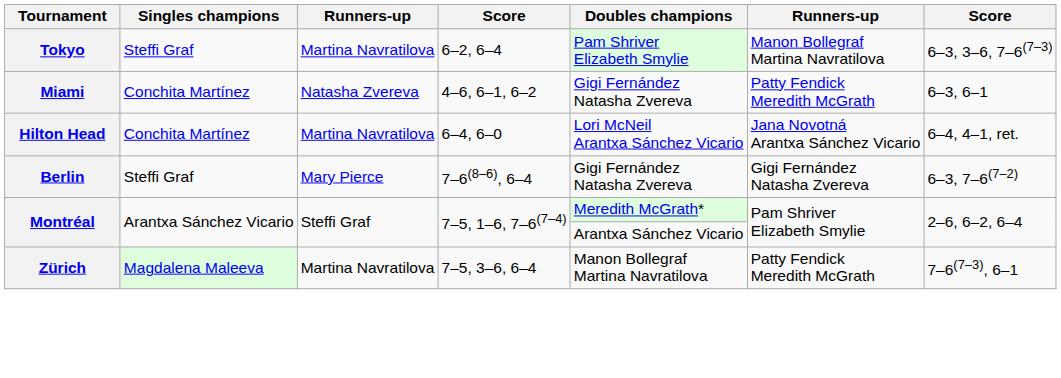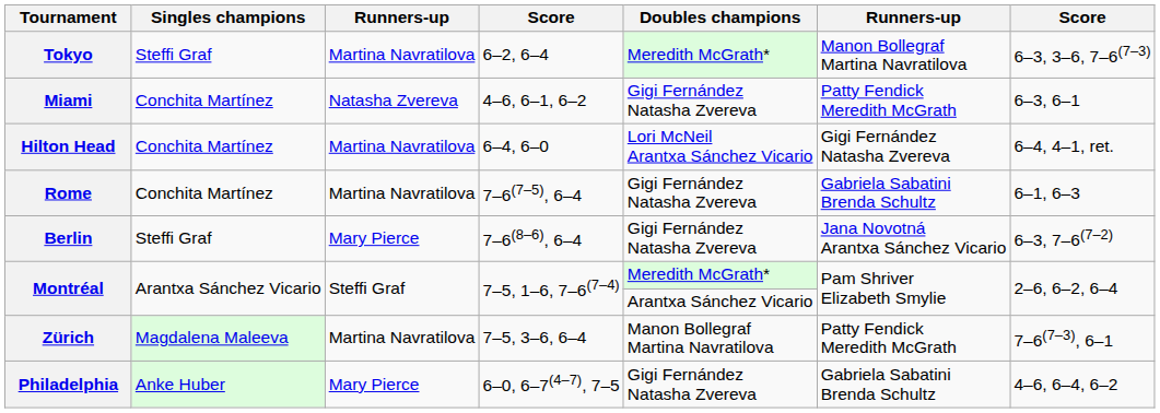Tokyo | Doubles champions: Pam Shriver Elizabeth Smylie -> Meredith McGrath*
Hilton Head | column 6: Jana Novotná Arantxa Sánchez Vicario -> Gigi Fernández Natasha Zvereva
+ row: Rome | Conchita Martínez | Martina Navratilova | 7–6(7–5), 6–4 | Gigi Fernández Natasha Zvereva | Gabriela Sabatini Brenda Schultz | 6–1, 6–3
Berlin | column 6: Gigi Fernández Natasha Zvereva -> Jana Novotná Arantxa Sánchez Vicario
+ row: Philadelphia | Anke Huber | Mary Pierce | 6–0, 6–7(4–7), 7–5 | Gigi Fernández Natasha Zvereva | Gabriela Sabatini Brenda Schultz | 4–6, 6–4, 6–2
